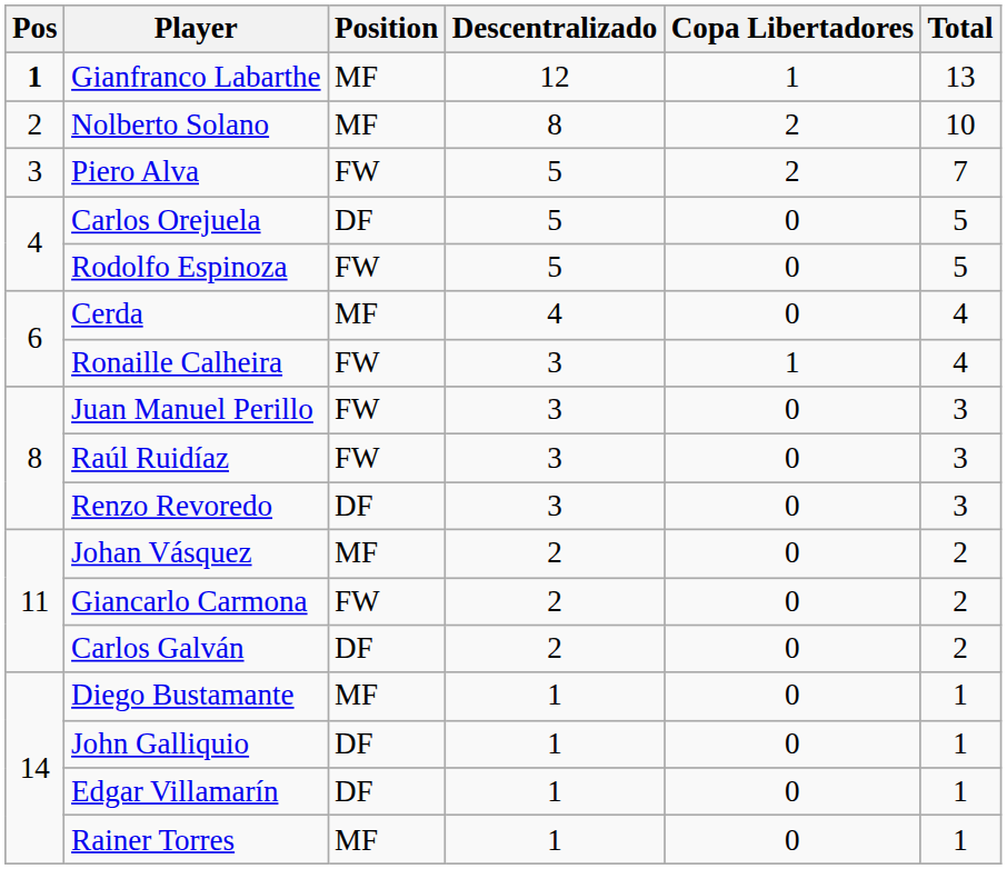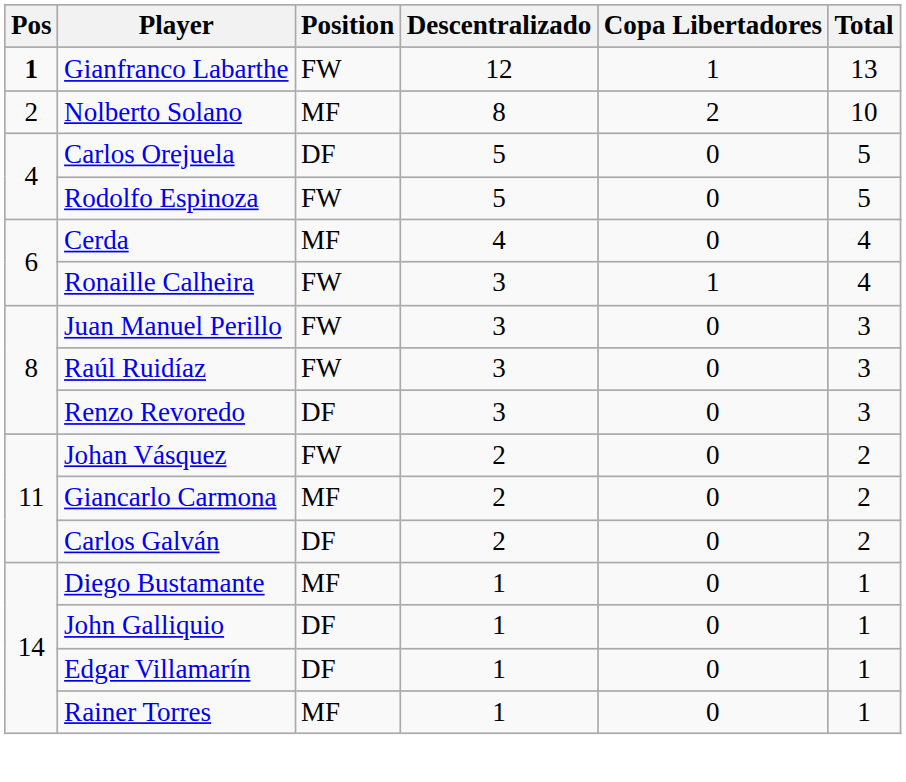Gianfranco Labarthe | Position: MF -> FW
- row: 3 | Piero Alva | FW | 5 | 2 | 7
Johan Vásquez | Position: MF -> FW
Giancarlo Carmona | Position: FW -> MF
